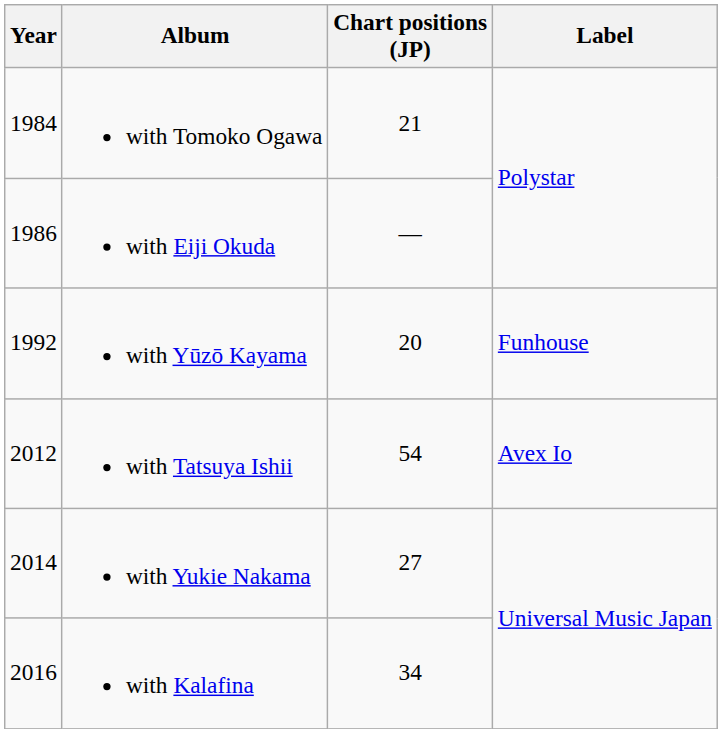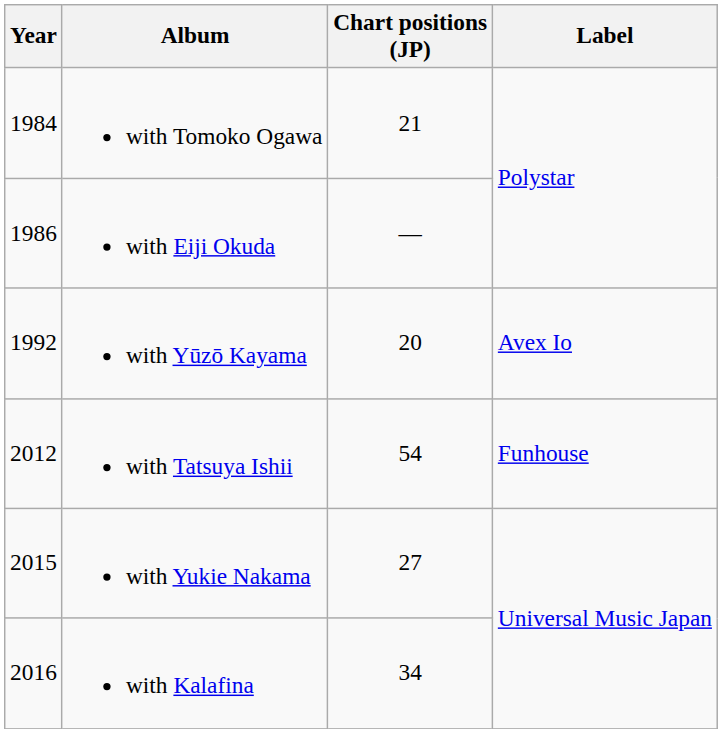with Yūzō Kayama | Label: Funhouse -> Avex Io
with Tatsuya Ishii | Label: Avex Io -> Funhouse
with Yukie Nakama | Year: 2014 -> 2015
